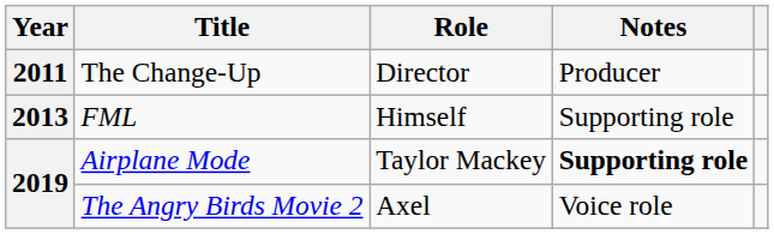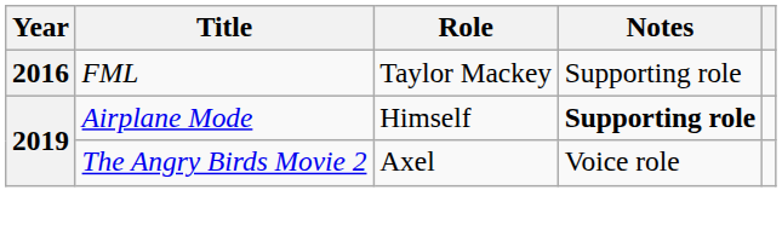- row: 2011 | The Change-Up | Director | Producer
FML | Year: 2013 -> 2016
FML | Role: Himself -> Taylor Mackey
Airplane Mode | Role: Taylor Mackey -> Himself
